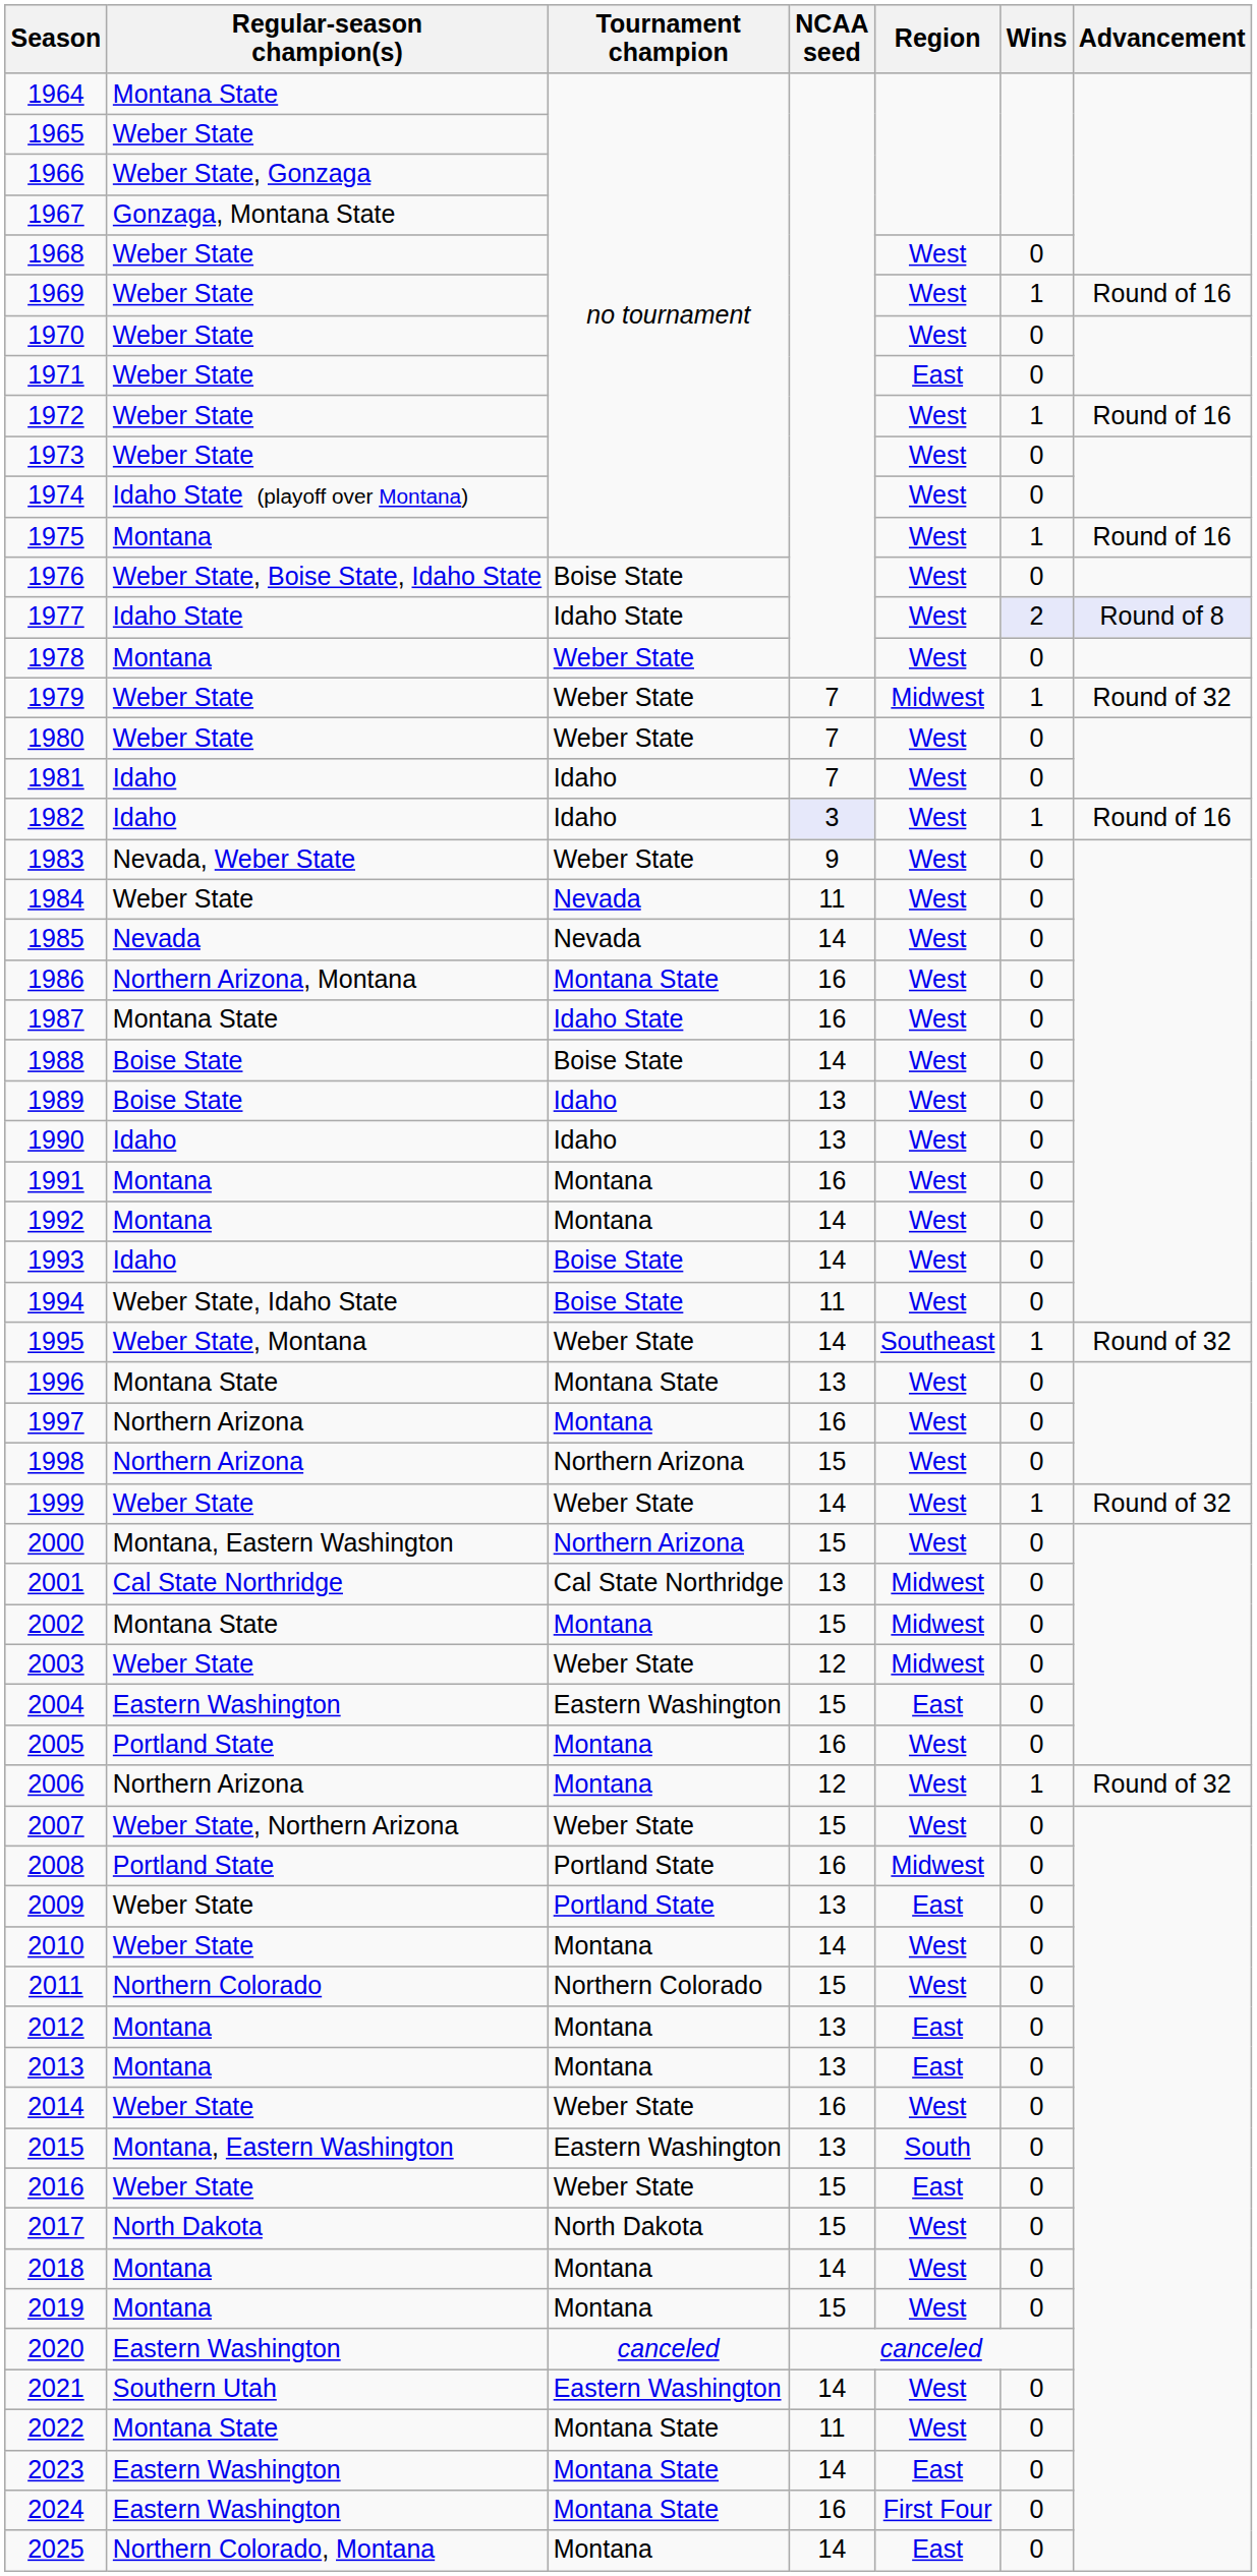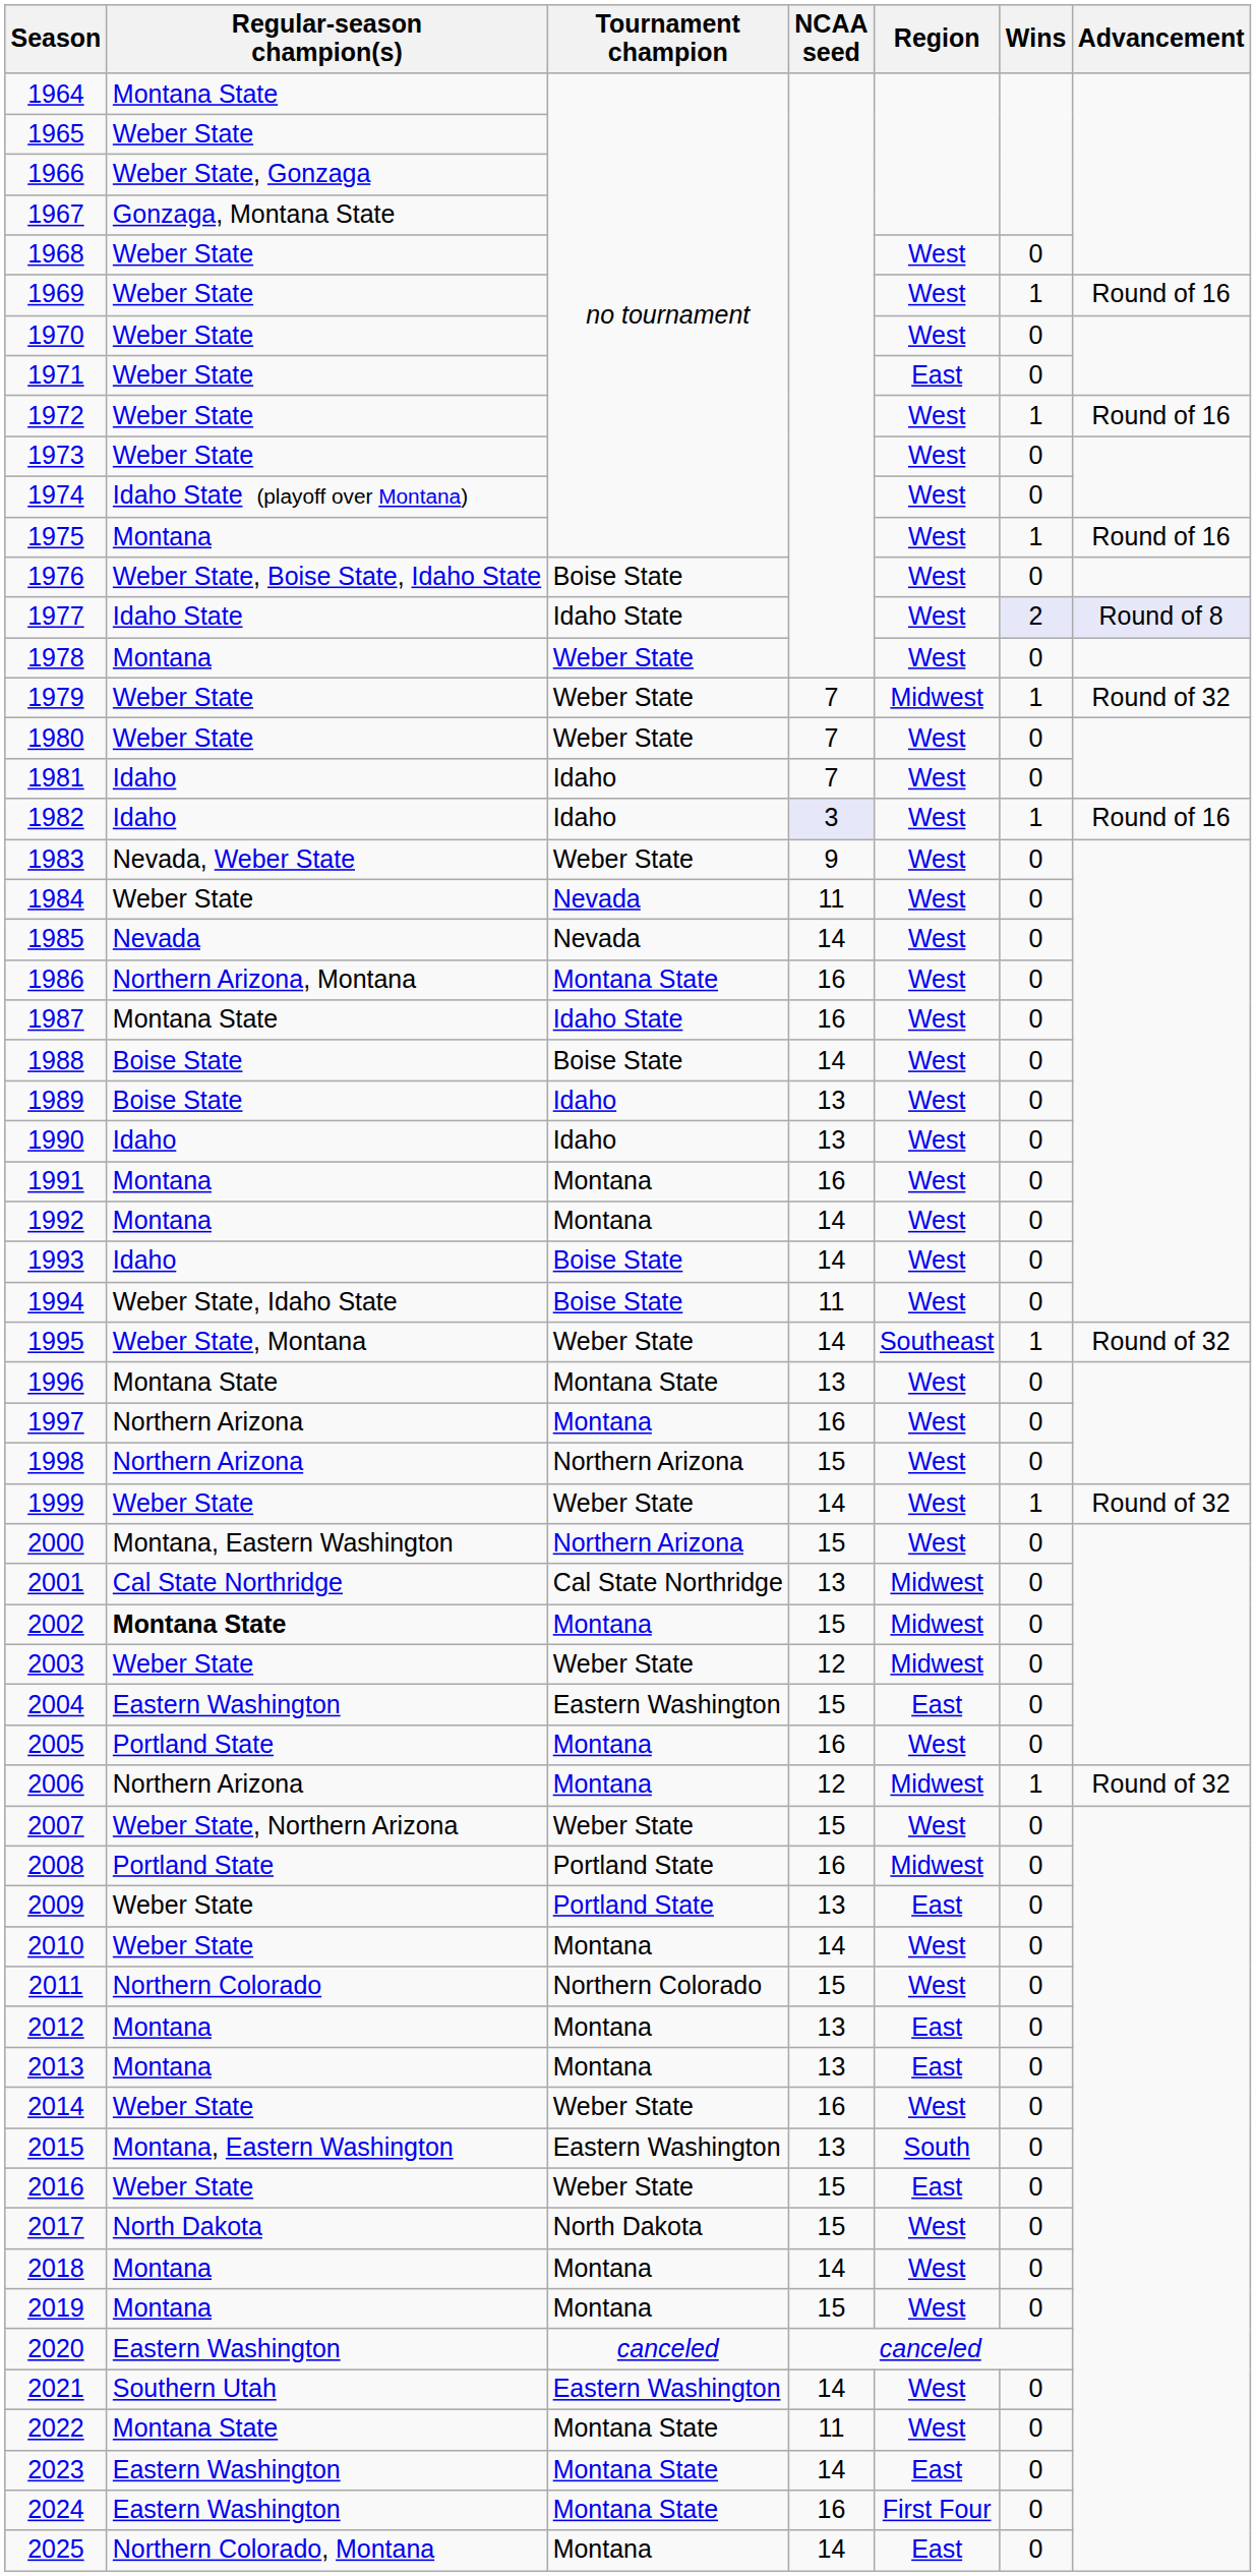2002 | Regular-season champion(s): normal -> bold
2006 | Region: West -> Midwest
